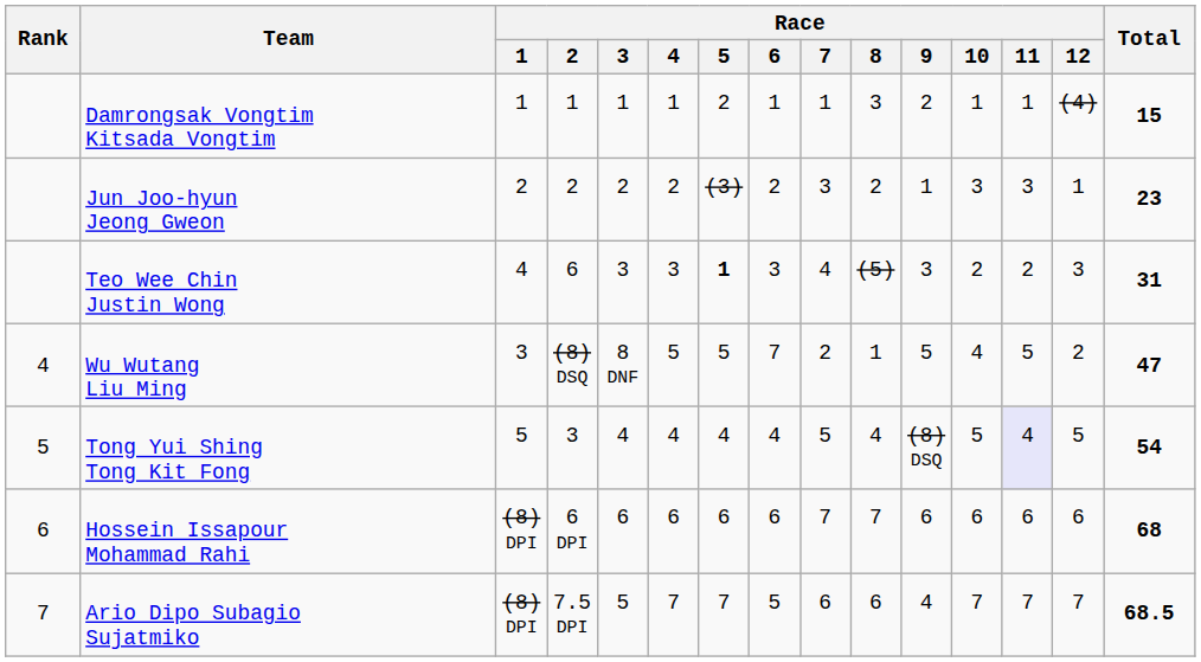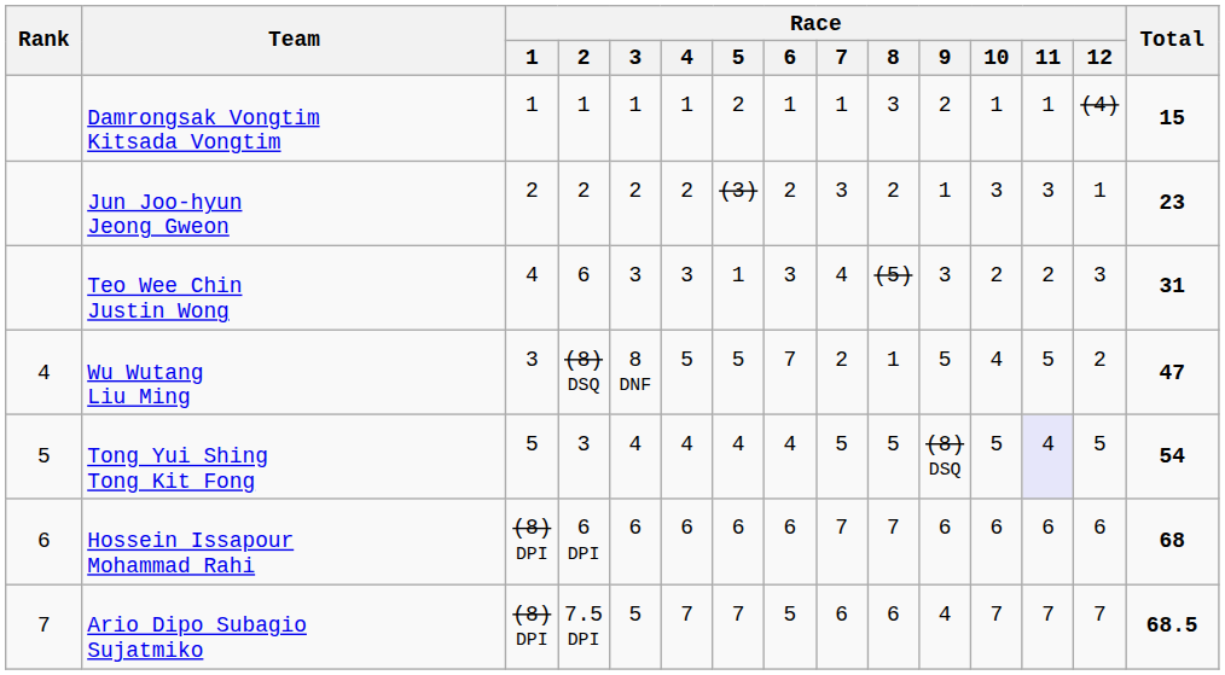Teo Wee Chin Justin Wong | Race / 5: bold -> normal
Tong Yui Shing Tong Kit Fong | Race / 8: 4 -> 5
